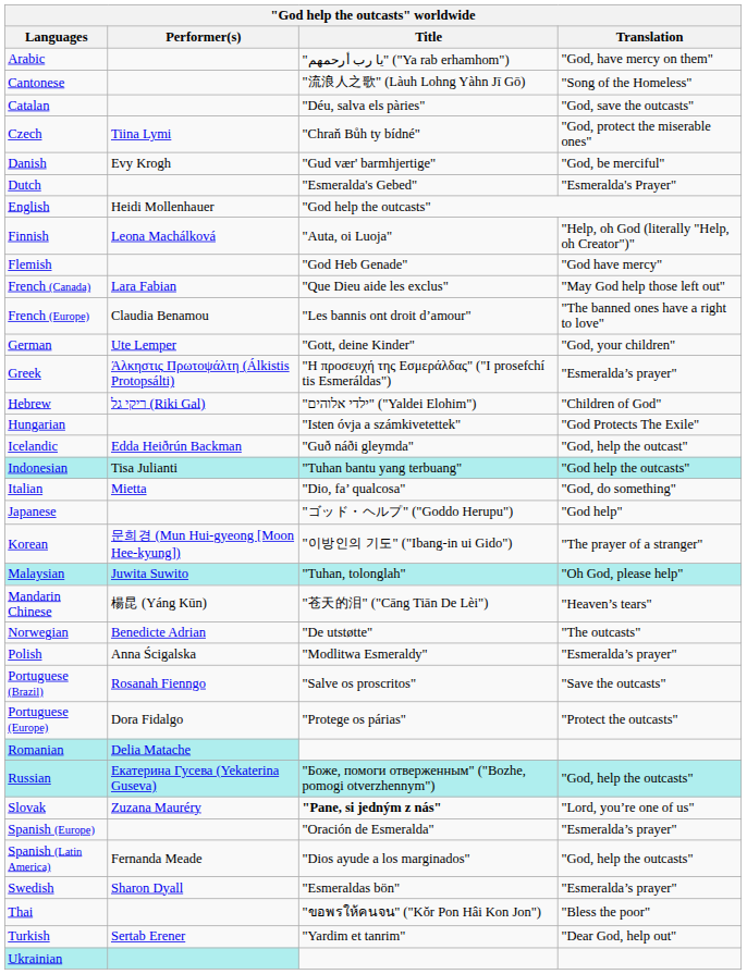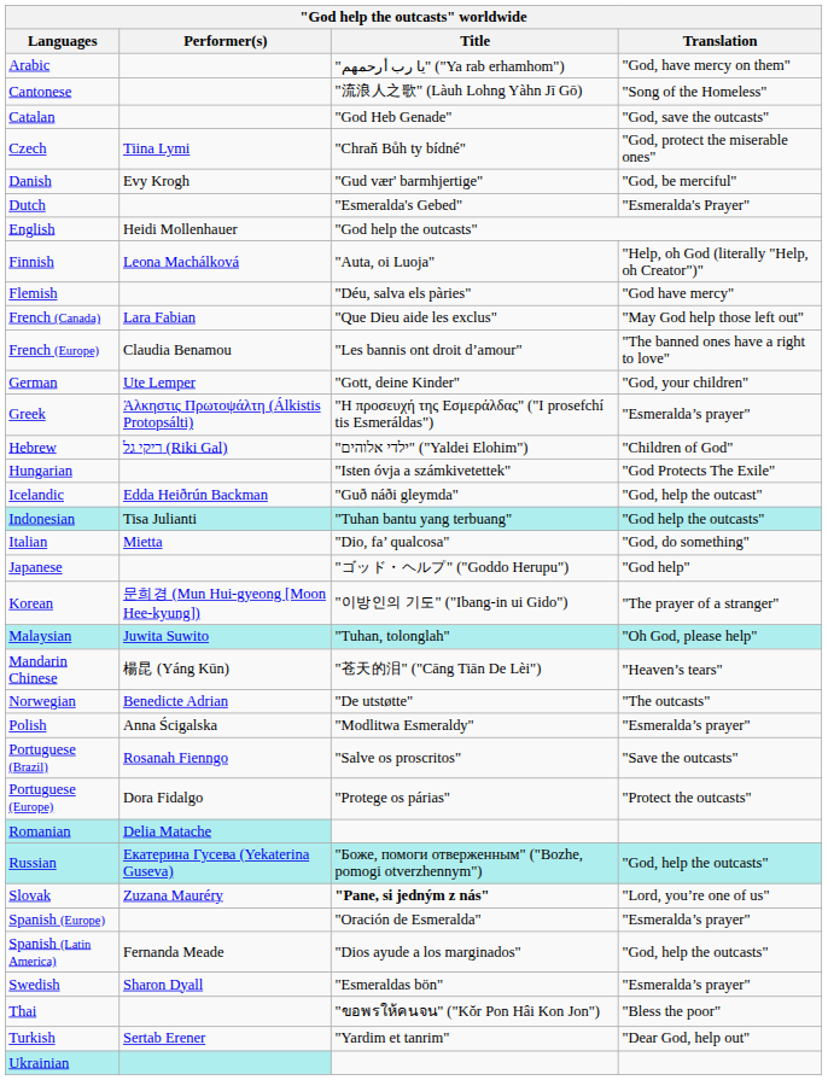Catalan | Title: "Déu, salva els pàries" -> "God Heb Genade"
Flemish | Title: "God Heb Genade" -> "Déu, salva els pàries"
